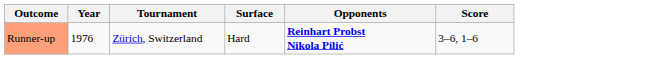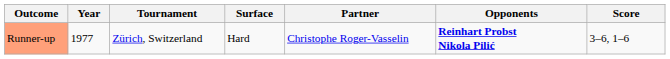+ column: Partner | Christophe Roger-Vasselin
Runner-up | Year: 1976 -> 1977
